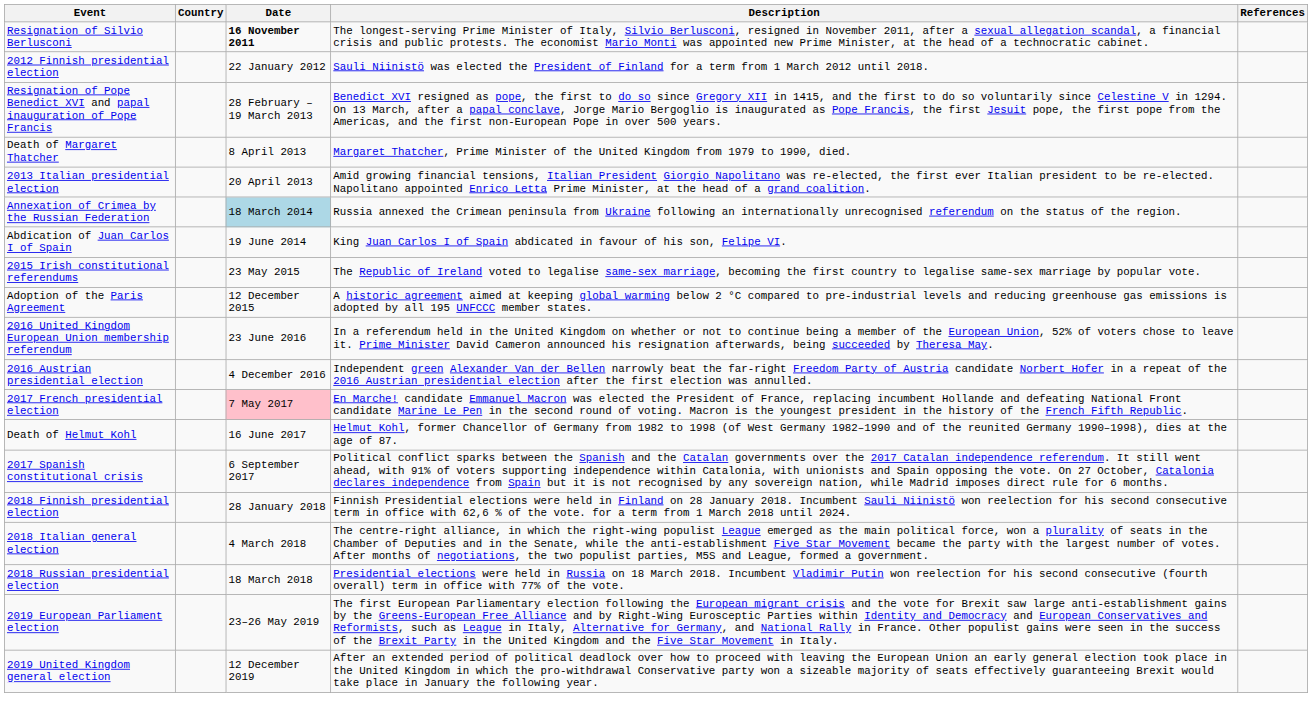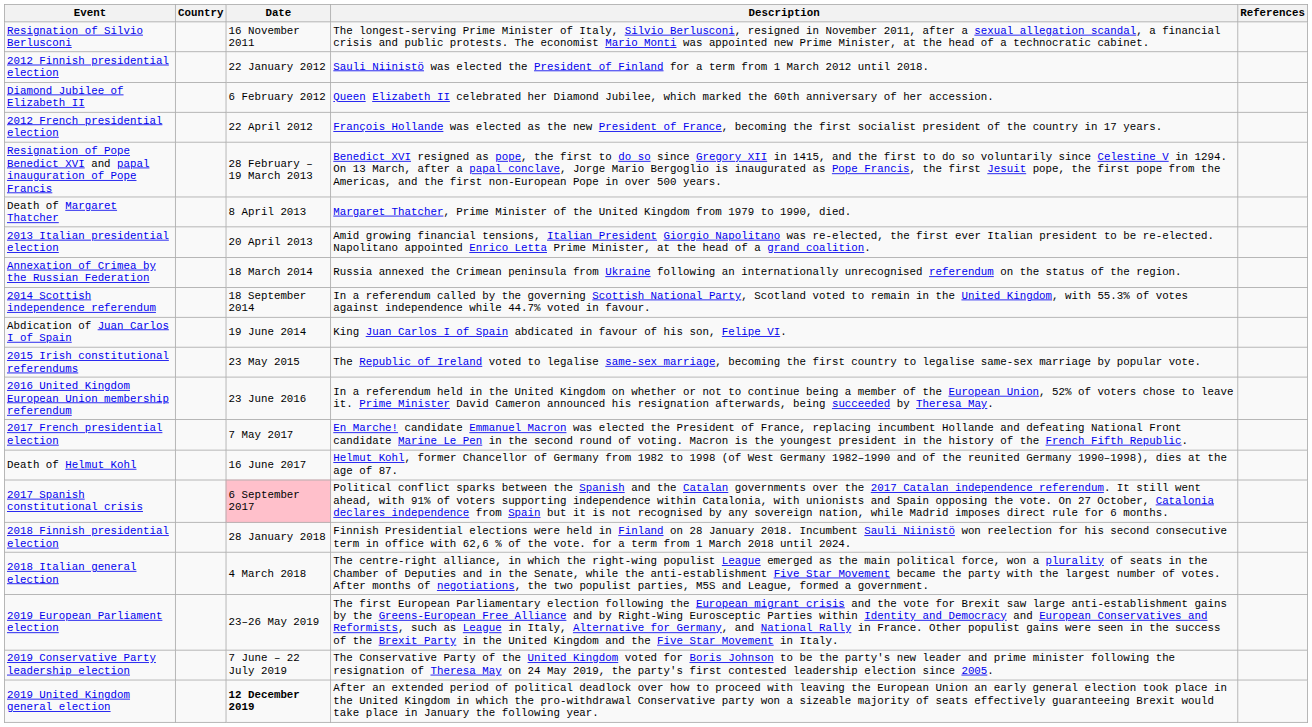Resignation of Silvio Berlusconi | Date: bold -> normal
+ row: Diamond Jubilee of Elizabeth II | 6 February 2012 | Queen Elizabeth II celebrated her Diamond Jubilee, which marked the 60th anniversary of her accession.
+ row: 2012 French presidential election | 22 April 2012 | François Hollande was elected as the new President of France, becoming the first socialist president of the country in 17 years.
Annexation of Crimea by the Russian Federation | Date: lightblue background -> no background
+ row: 2014 Scottish independence referendum | 18 September 2014 | In a referendum called by the governing Scottish National Party, Scotland voted to remain in the United Kingdom, with 55.3% of votes against independence while 44.7% voted in favour.
- row: Adoption of the Paris Agreement | 12 December 2015 | A historic agreement aimed at keeping global warming below 2 °C compared to pre-industrial levels and reducing greenhouse gas emissions is adopted by all 195 UNFCCC member states.
- row: 2016 Austrian presidential election | 4 December 2016 | Independent green Alexander Van der Bellen narrowly beat the far-right Freedom Party of Austria candidate Norbert Hofer in a repeat of the 2016 Austrian presidential election after the first election was annulled.
2017 French presidential election | Date: pink background -> no background
2017 Spanish constitutional crisis | Date: no background -> pink background
- row: 2018 Russian presidential election | 18 March 2018 | Presidential elections were held in Russia on 18 March 2018. Incumbent Vladimir Putin won reelection for his second consecutive (fourth overall) term in office with 77% of the vote.
+ row: 2019 Conservative Party leadership election | 7 June – 22 July 2019 | The Conservative Party of the United Kingdom voted for Boris Johnson to be the party's new leader and prime minister following the resignation of Theresa May on 24 May 2019, the party's first contested leadership election since 2005.
2019 United Kingdom general election | Date: normal -> bold
